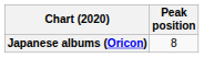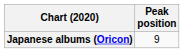Japanese albums (Oricon) | Peak position: 8 -> 9
